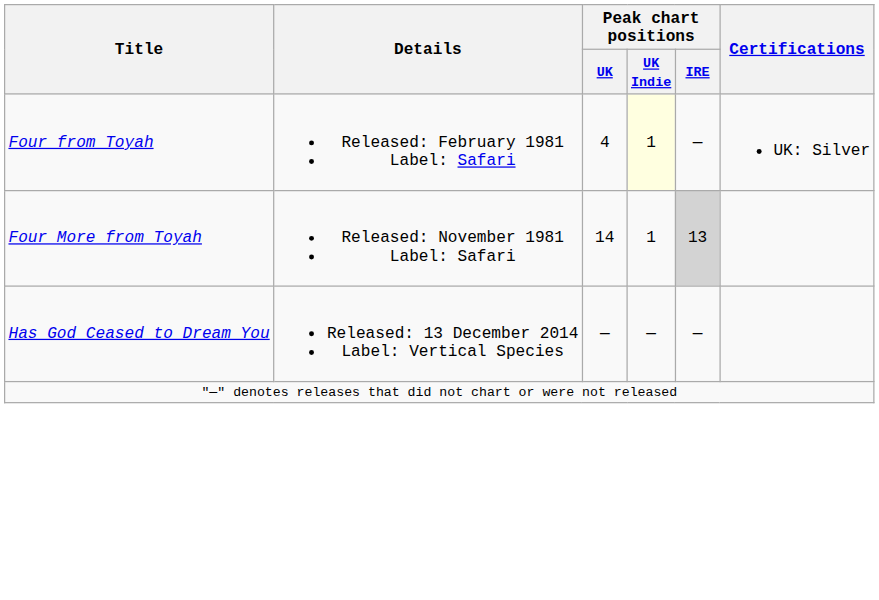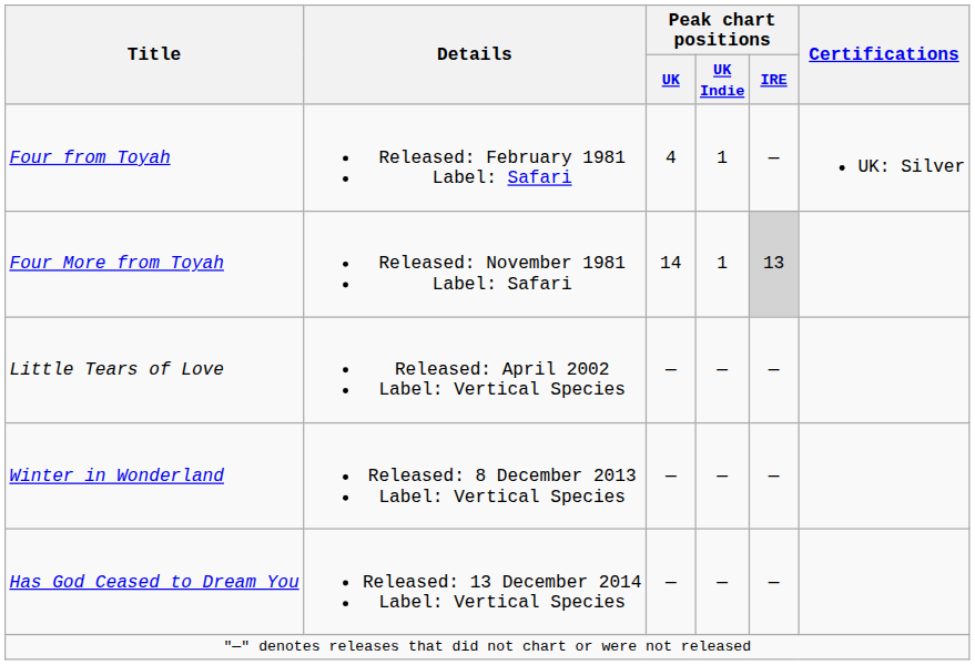Four from Toyah | Peak chart positions / UK Indie: lightyellow background -> no background
+ row: Little Tears of Love | Released: April 2002 Label: Vertical Species | — | — | —
+ row: Winter in Wonderland | Released: 8 December 2013 Label: Vertical Species | — | — | —
